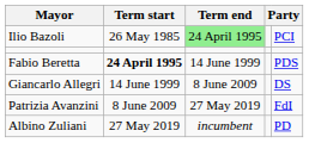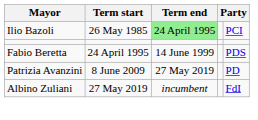Fabio Beretta | Term start: bold -> normal
- row: Giancarlo Allegri | 14 June 1999 | 8 June 2009 | DS
Patrizia Avanzini | column 5: FdI -> PD
Albino Zuliani | column 5: PD -> FdI
